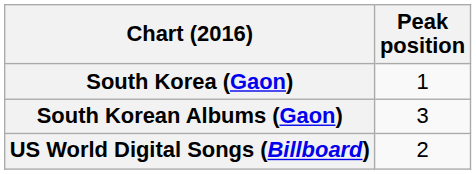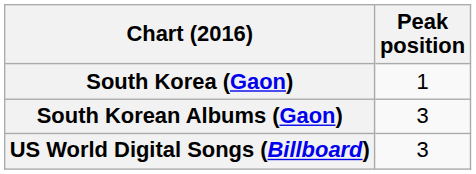US World Digital Songs (Billboard) | Peak position: 2 -> 3
